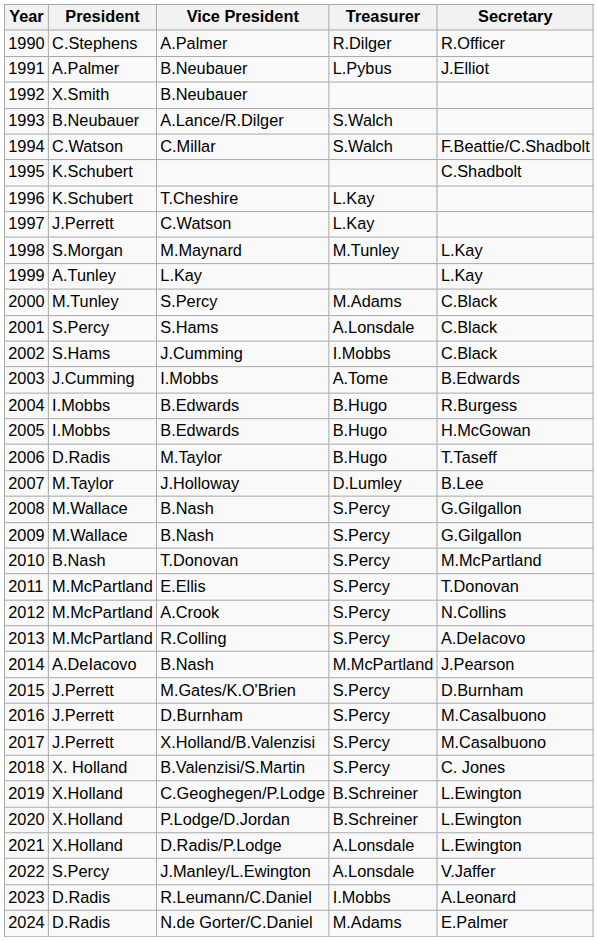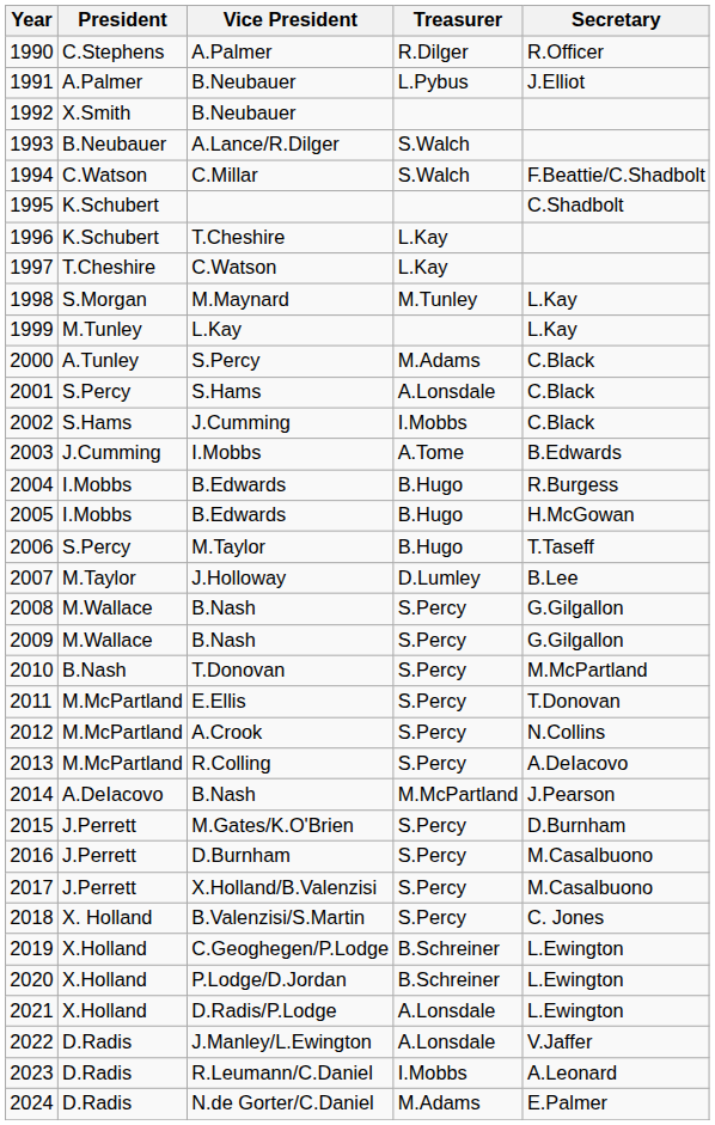1997 | President: J.Perrett -> T.Cheshire
1999 | President: A.Tunley -> M.Tunley
2000 | President: M.Tunley -> A.Tunley
2006 | President: D.Radis -> S.Percy
2022 | President: S.Percy -> D.Radis
